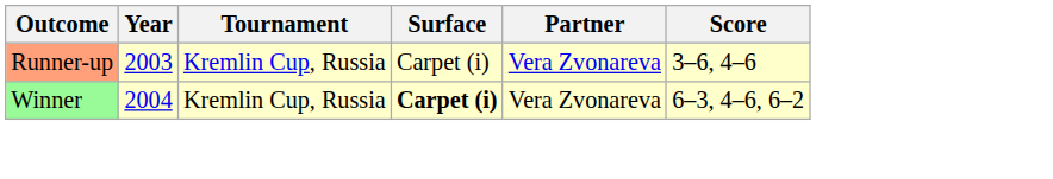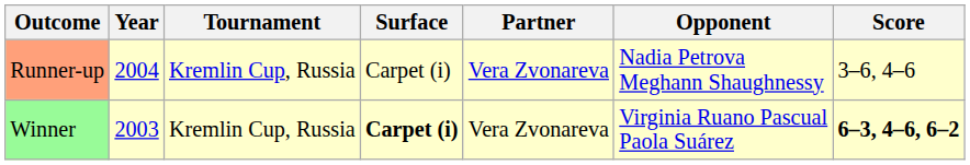+ column: Opponent | Nadia Petrova Meghann Shaughnessy | Virginia Ruano Pascual Paola Suárez
Runner-up | Year: 2003 -> 2004
Winner | Year: 2004 -> 2003
Winner | Score: normal -> bold
